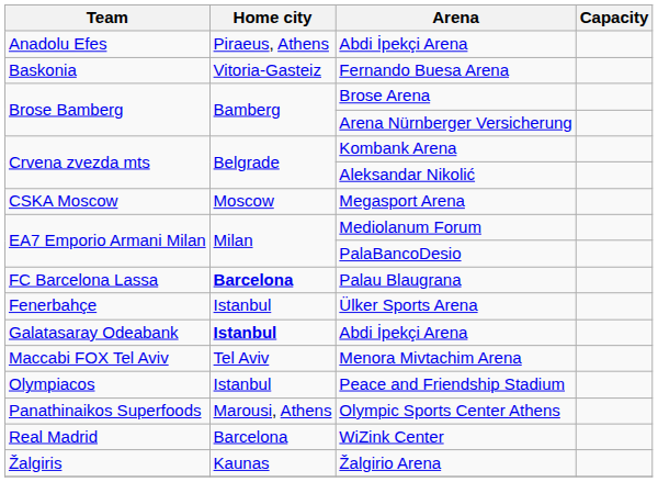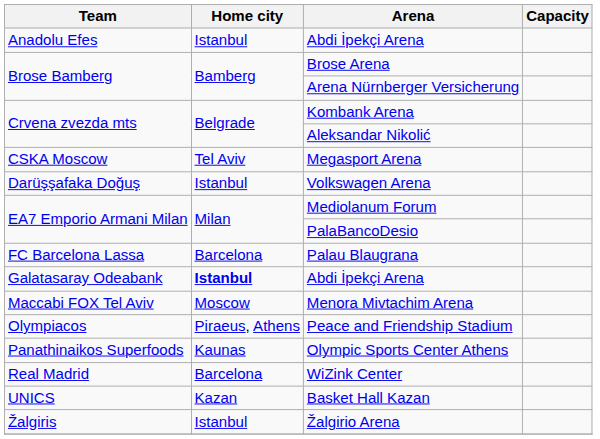Anadolu Efes / Abdi İpekçi Arena | Home city: Piraeus, Athens -> Istanbul
- row: Baskonia | Vitoria-Gasteiz | Fernando Buesa Arena
Megasport Arena | Home city: Moscow -> Tel Aviv
+ row: Darüşşafaka Doğuş | Istanbul | Volkswagen Arena
Palau Blaugrana | Home city: bold -> normal
- row: Fenerbahçe | Istanbul | Ülker Sports Arena
Menora Mivtachim Arena | Home city: Tel Aviv -> Moscow
Peace and Friendship Stadium | Home city: Istanbul -> Piraeus, Athens
Olympic Sports Center Athens | Home city: Marousi, Athens -> Kaunas
+ row: UNICS | Kazan | Basket Hall Kazan
Žalgirio Arena | Home city: Kaunas -> Istanbul
